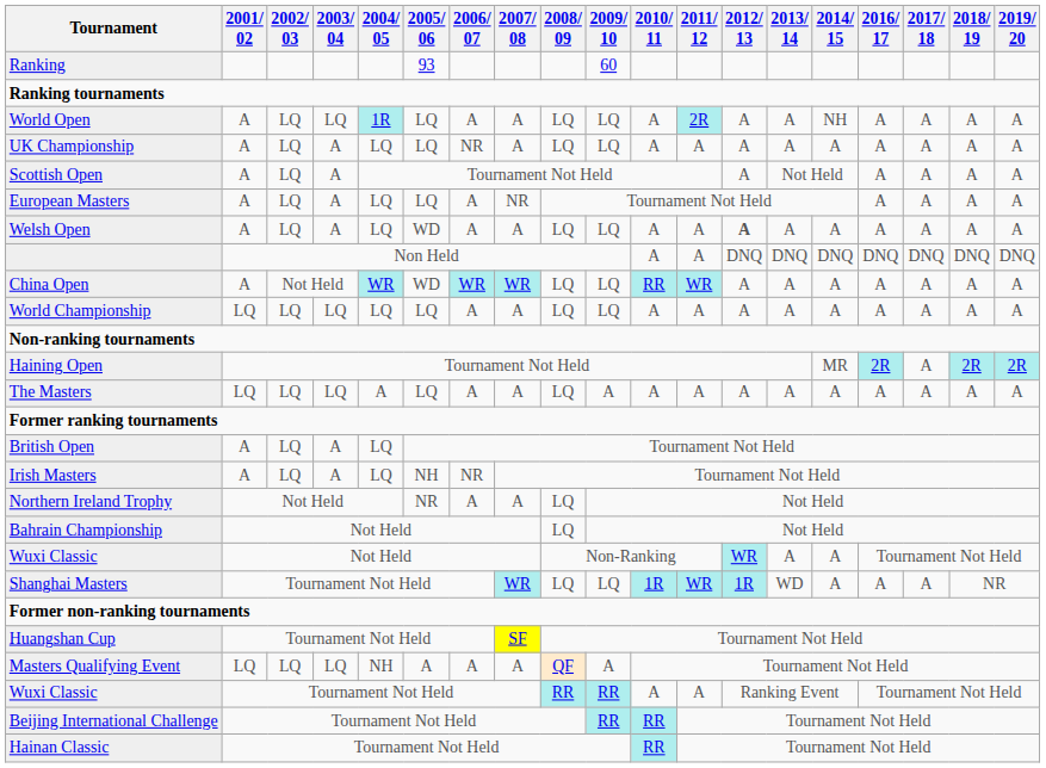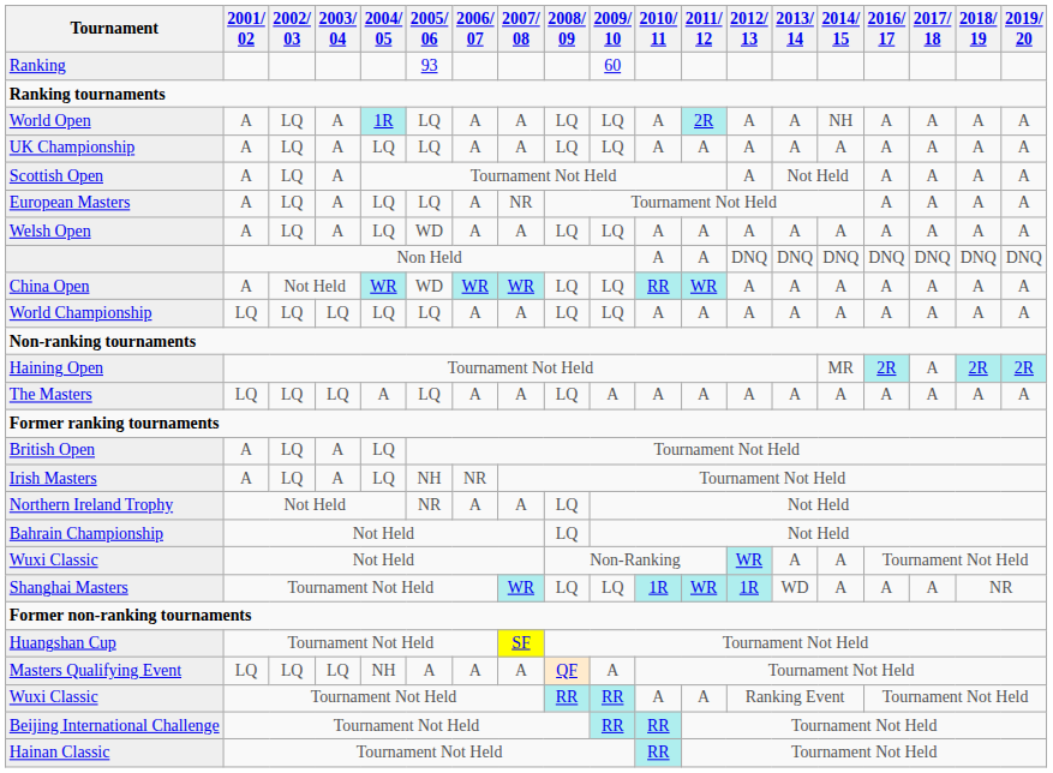World Open | 2003/ 04: LQ -> A
UK Championship | 2006/ 07: NR -> A
Welsh Open | 2012/ 13: bold -> normal
